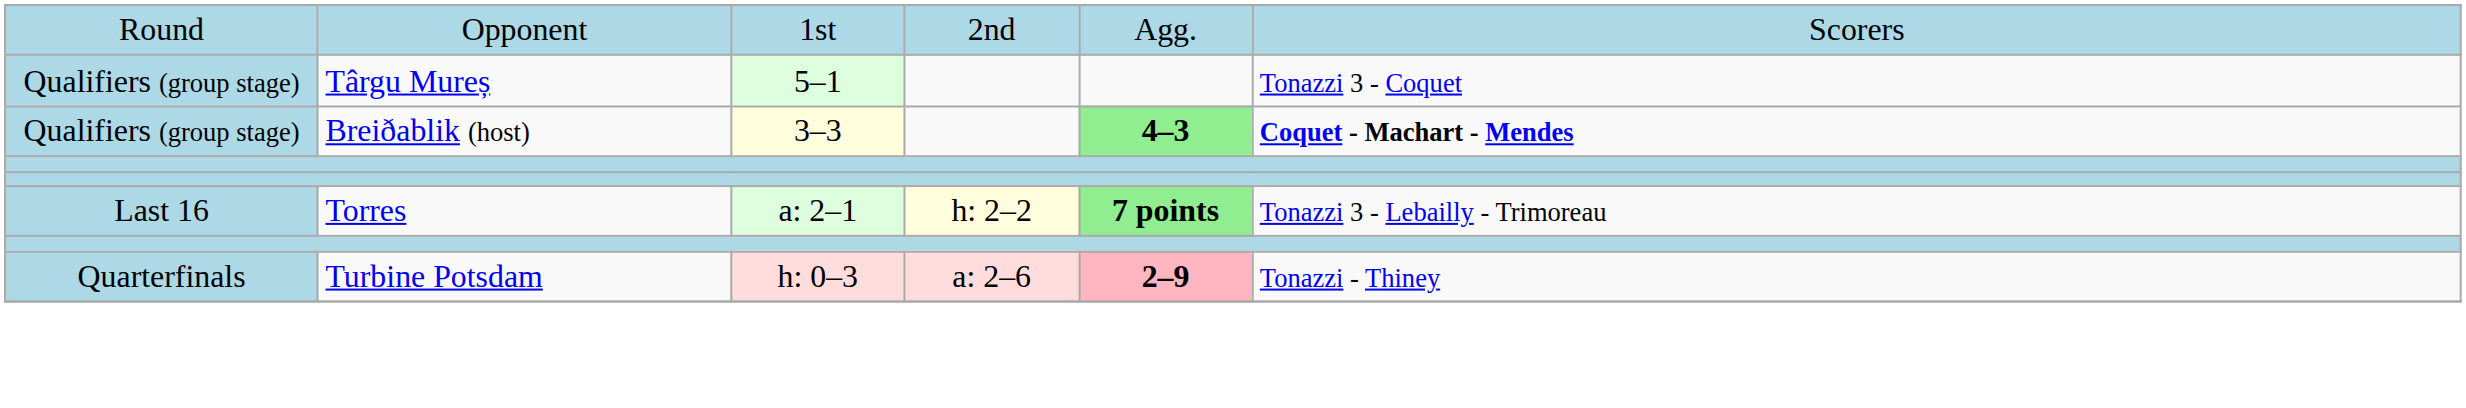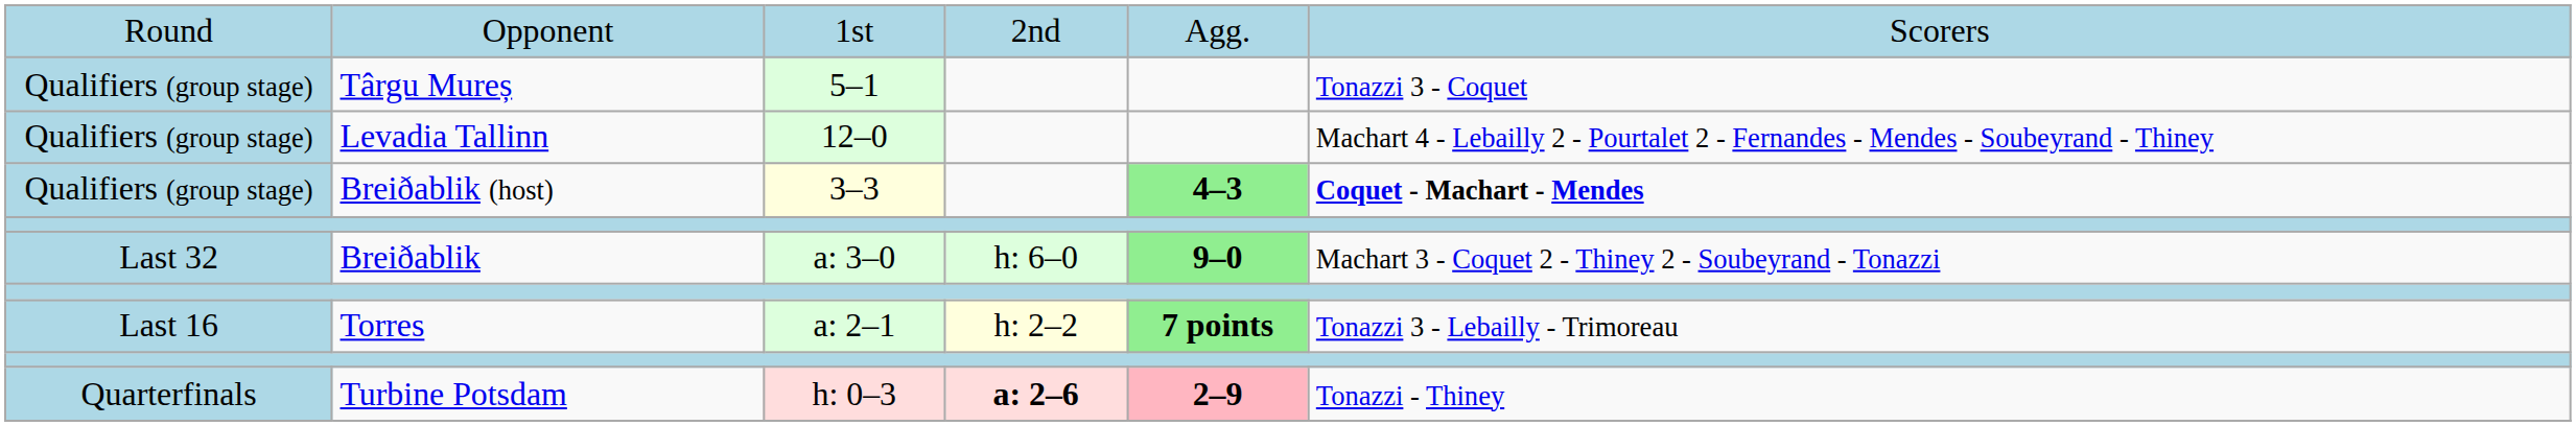+ row: Qualifiers (group stage) | Levadia Tallinn | 12–0 | Machart 4 - Lebailly 2 - Pourtalet 2 - Fernandes - Mendes - Soubeyrand - Thiney
+ row: Last 32 | Breiðablik | a: 3–0 | h: 6–0 | 9–0 | Machart 3 - Coquet 2 - Thiney 2 - Soubeyrand - Tonazzi
Turbine Potsdam | column 4: normal -> bold
